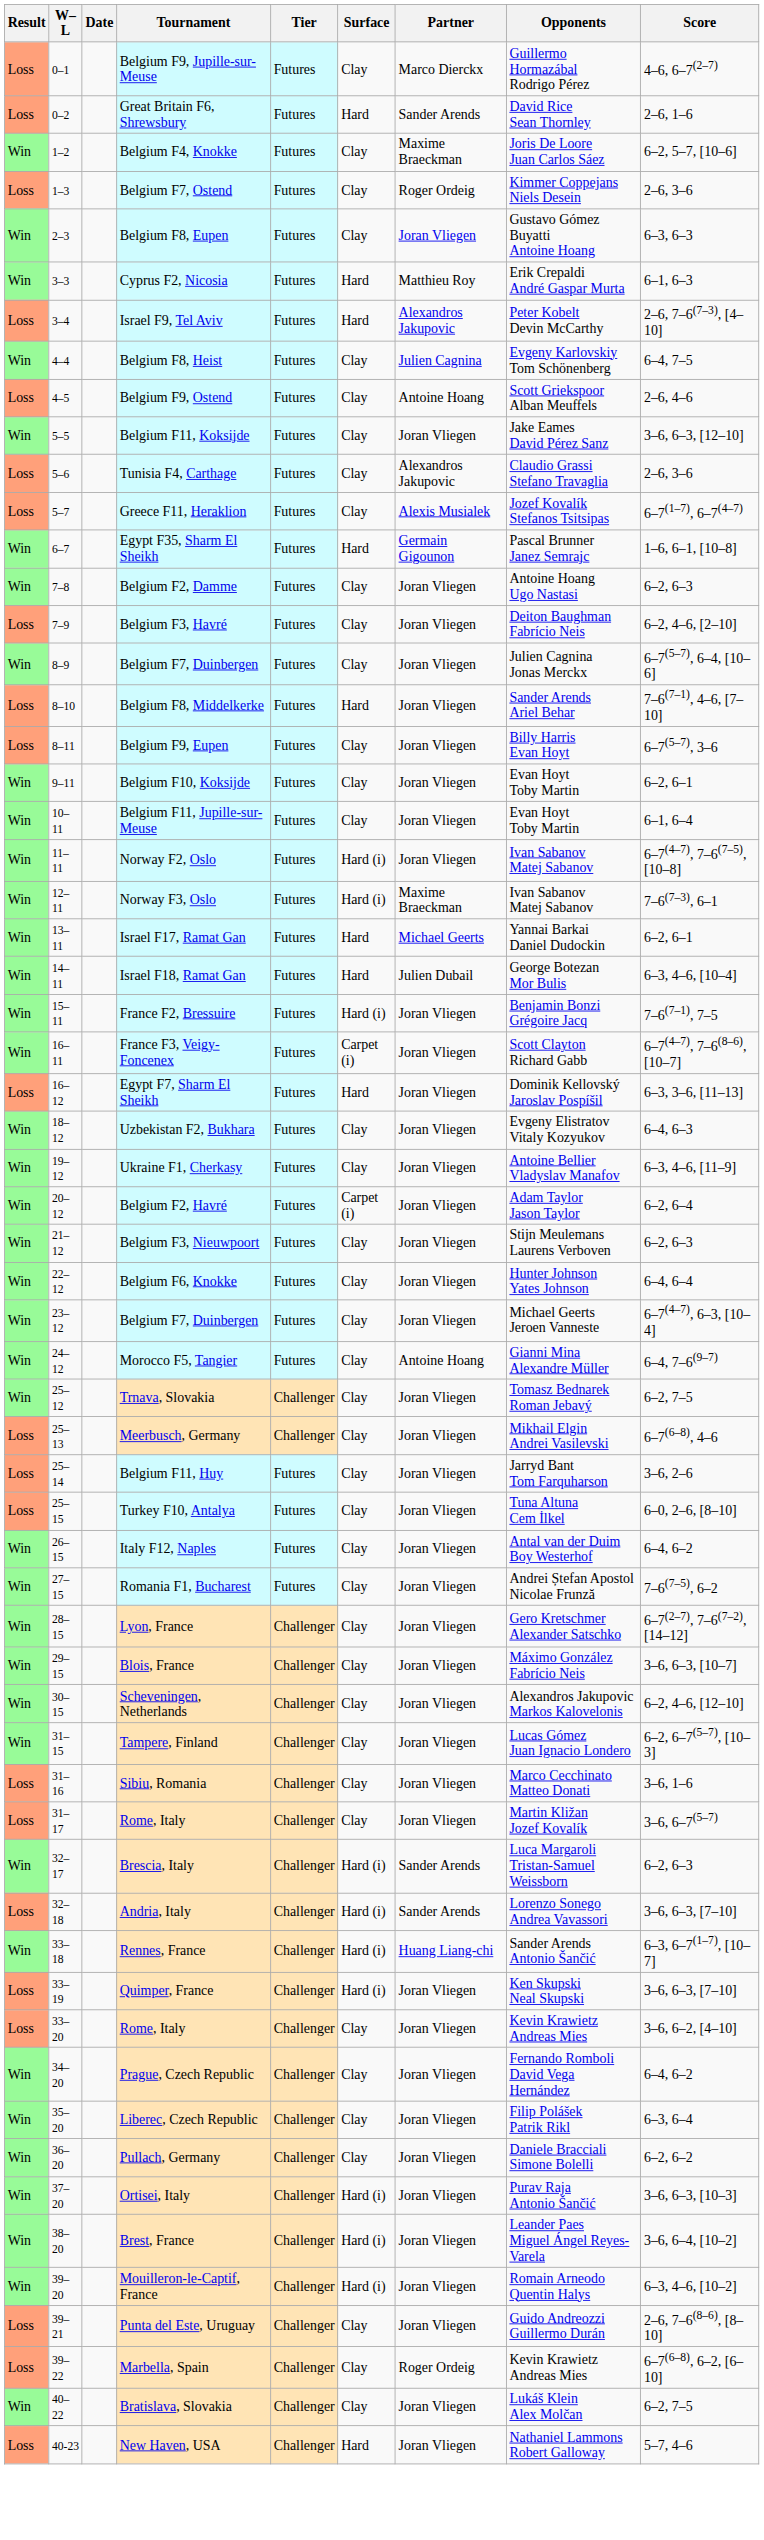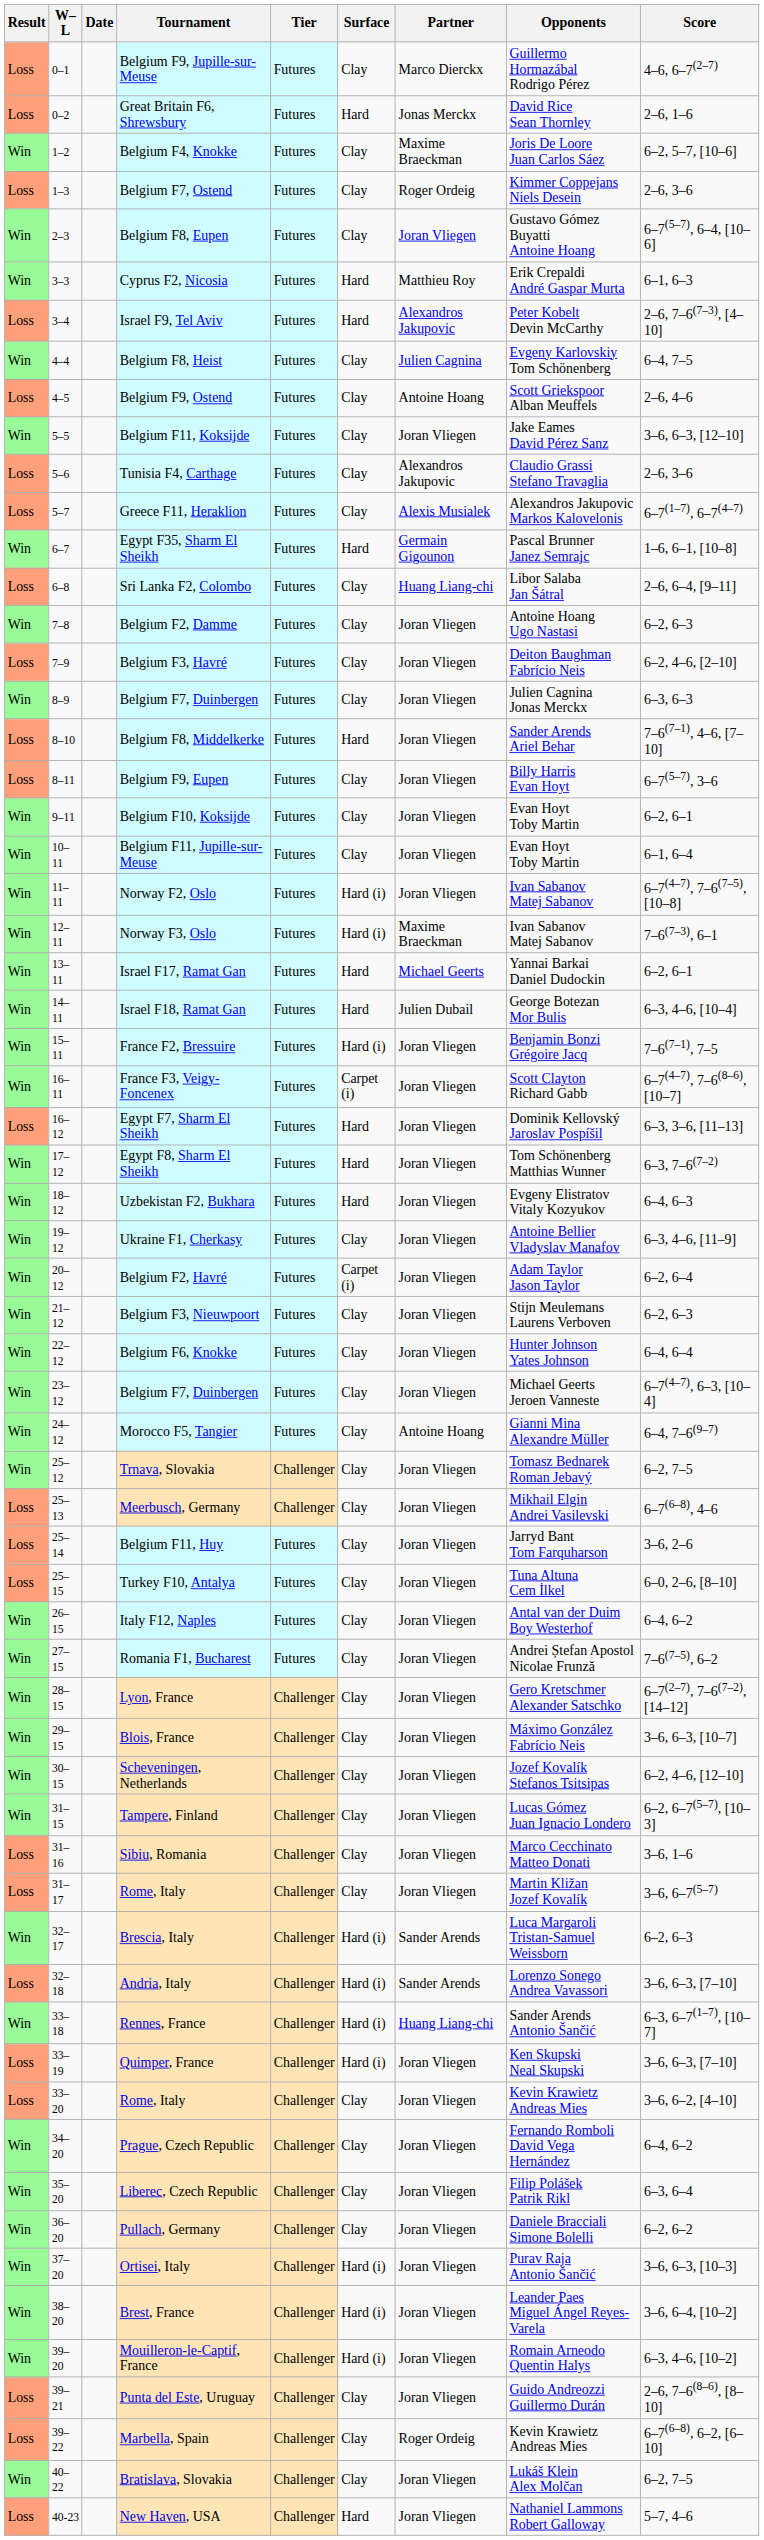Great Britain F6, Shrewsbury | Partner: Sander Arends -> Jonas Merckx
Belgium F8, Eupen | Score: 6–3, 6–3 -> 6–7(5–7), 6–4, [10–6]
Greece F11, Heraklion | Opponents: Jozef Kovalík Stefanos Tsitsipas -> Alexandros Jakupovic Markos Kalovelonis
+ row: Loss | 6–8 | Sri Lanka F2, Colombo | Futures | Clay | Huang Liang-chi | Libor Salaba Jan Šátral | 2–6, 6–4, [9–11]
8–9 / Belgium F7, Duinbergen | Score: 6–7(5–7), 6–4, [10–6] -> 6–3, 6–3
+ row: Win | 17–12 | Egypt F8, Sharm El Sheikh | Futures | Hard | Joran Vliegen | Tom Schönenberg Matthias Wunner | 6–3, 7–6(7–2)
Uzbekistan F2, Bukhara | Surface: Clay -> Hard
Scheveningen, Netherlands | Opponents: Alexandros Jakupovic Markos Kalovelonis -> Jozef Kovalík Stefanos Tsitsipas
